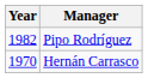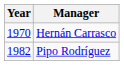rows swapped: Hernán Carrasco <-> Pipo Rodríguez
